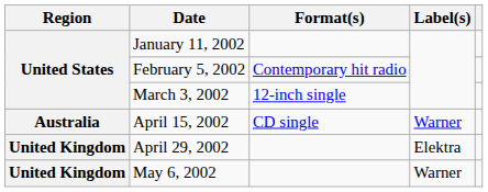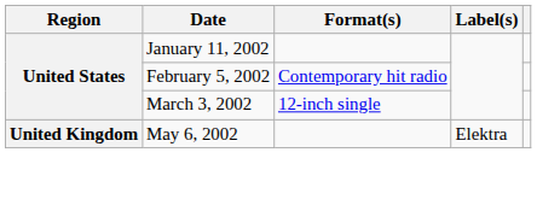- row: Australia | April 15, 2002 | CD single | Warner
- row: United Kingdom | April 29, 2002 | Elektra
May 6, 2002 | Label(s): Warner -> Elektra
